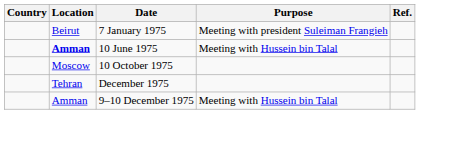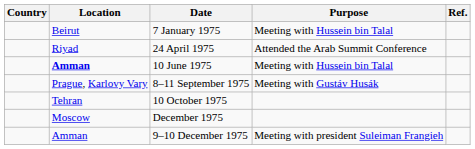7 January 1975 | Purpose: Meeting with president Suleiman Frangieh -> Meeting with Hussein bin Talal
+ row: Riyad | 24 April 1975 | Attended the Arab Summit Conference
+ row: Prague, Karlovy Vary | 8–11 September 1975 | Meeting with Gustáv Husák
10 October 1975 | Location: Moscow -> Tehran
December 1975 | Location: Tehran -> Moscow
9–10 December 1975 | Purpose: Meeting with Hussein bin Talal -> Meeting with president Suleiman Frangieh
